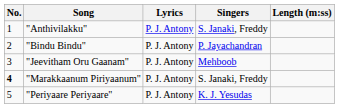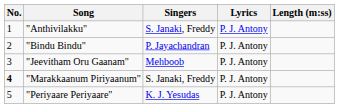columns swapped: Singers <-> Lyrics
